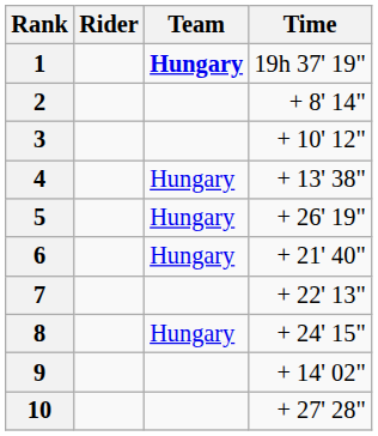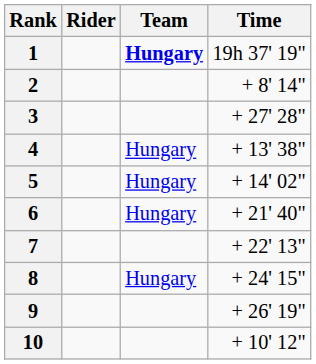3 | Time: + 10' 12" -> + 27' 28"
5 | Time: + 26' 19" -> + 14' 02"
9 | Time: + 14' 02" -> + 26' 19"
10 | Time: + 27' 28" -> + 10' 12"
